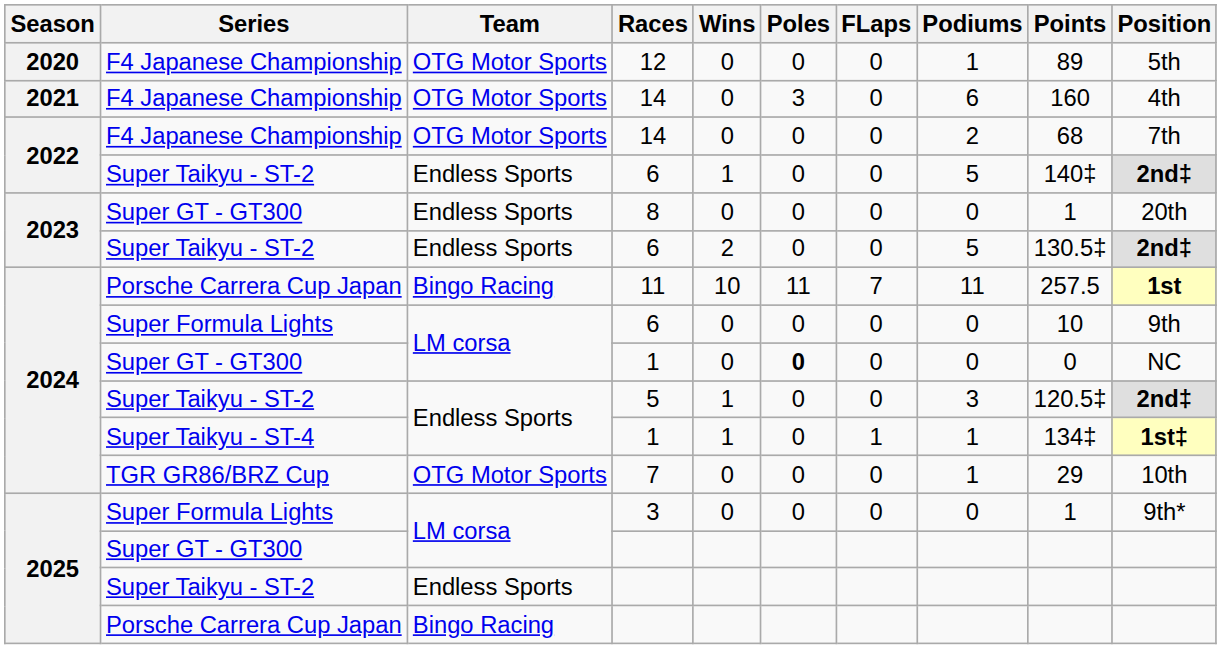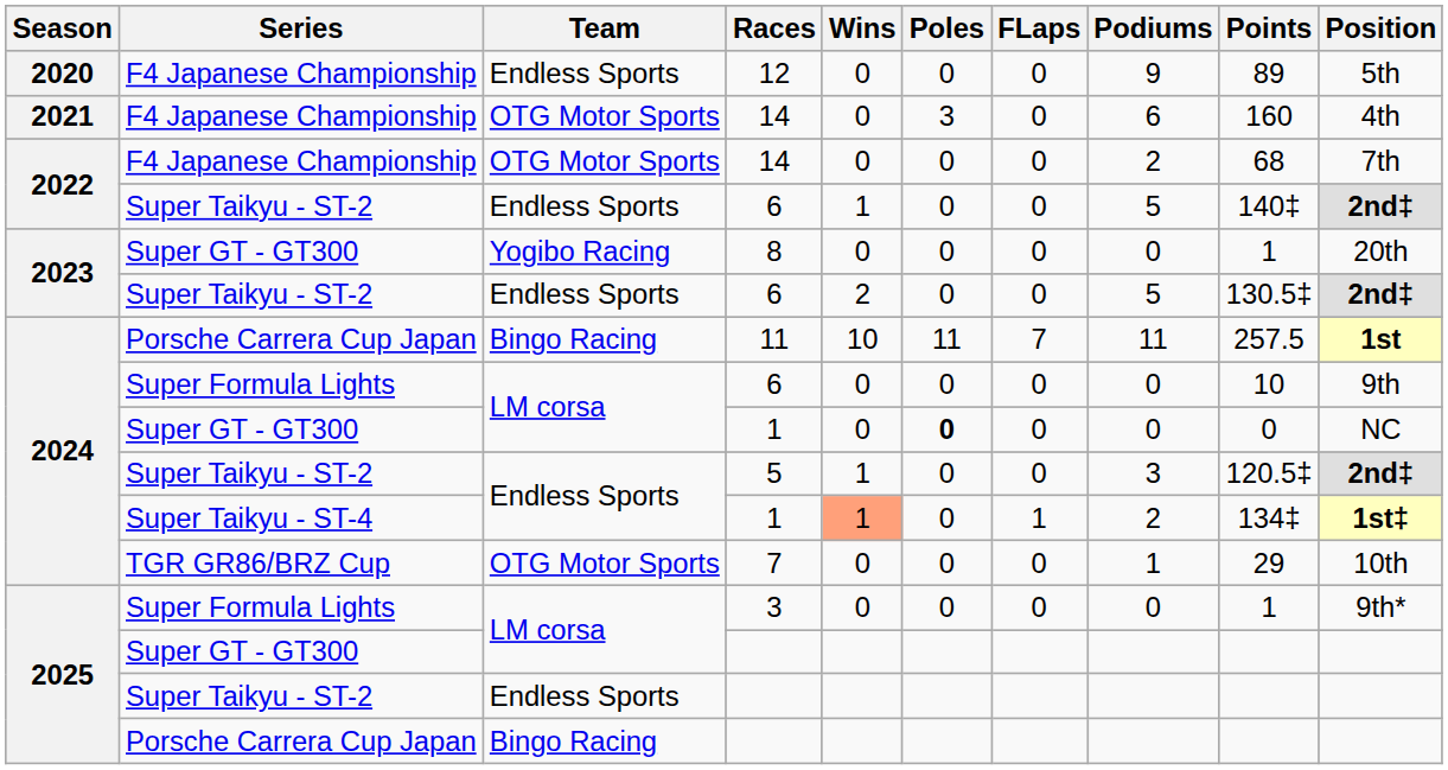12 | Team: OTG Motor Sports -> Endless Sports
12 | Podiums: 1 -> 9
8 | Team: Endless Sports -> Yogibo Racing
Super Taikyu - ST-4 / 1 | Wins: no background -> lightsalmon background
Super Taikyu - ST-4 / 1 | Podiums: 1 -> 2
